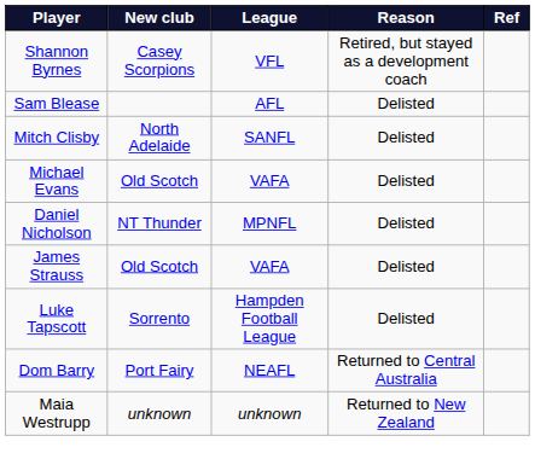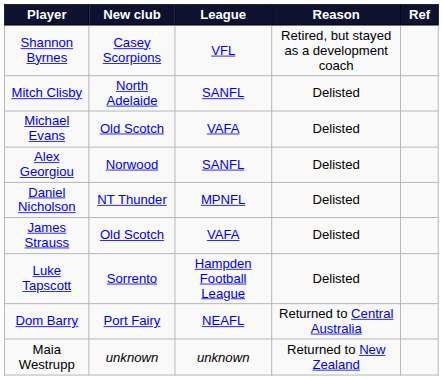- row: Sam Blease | AFL | Delisted
+ row: Alex Georgiou | Norwood | SANFL | Delisted
